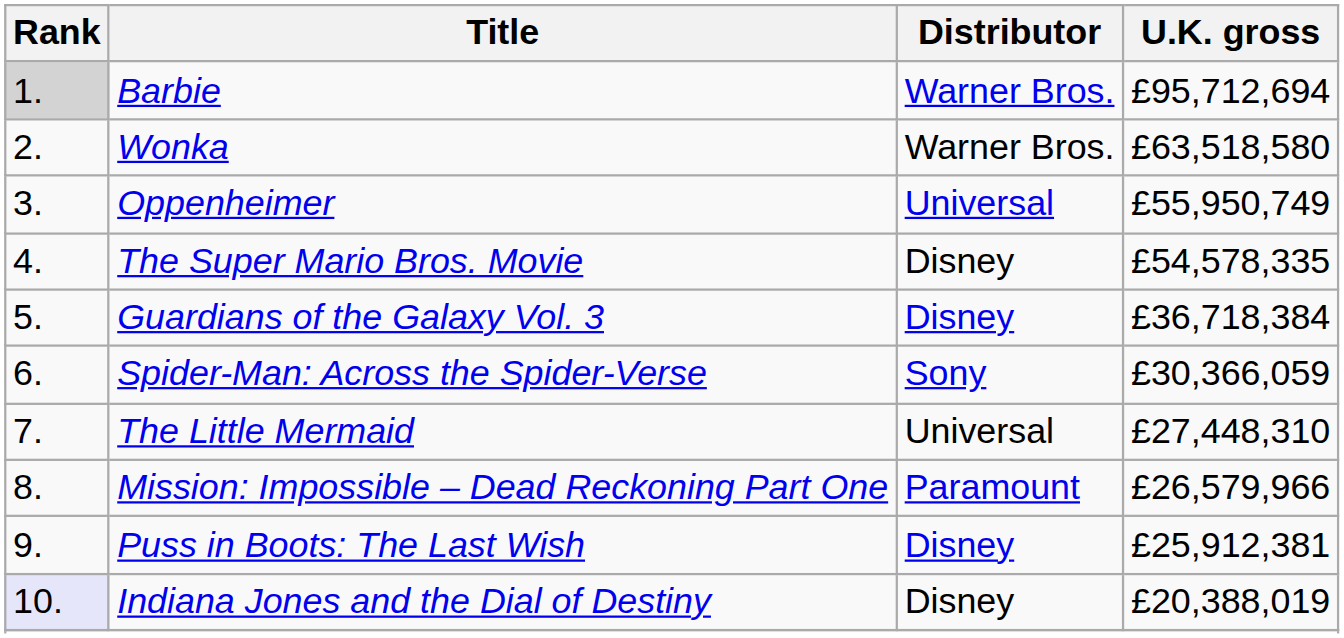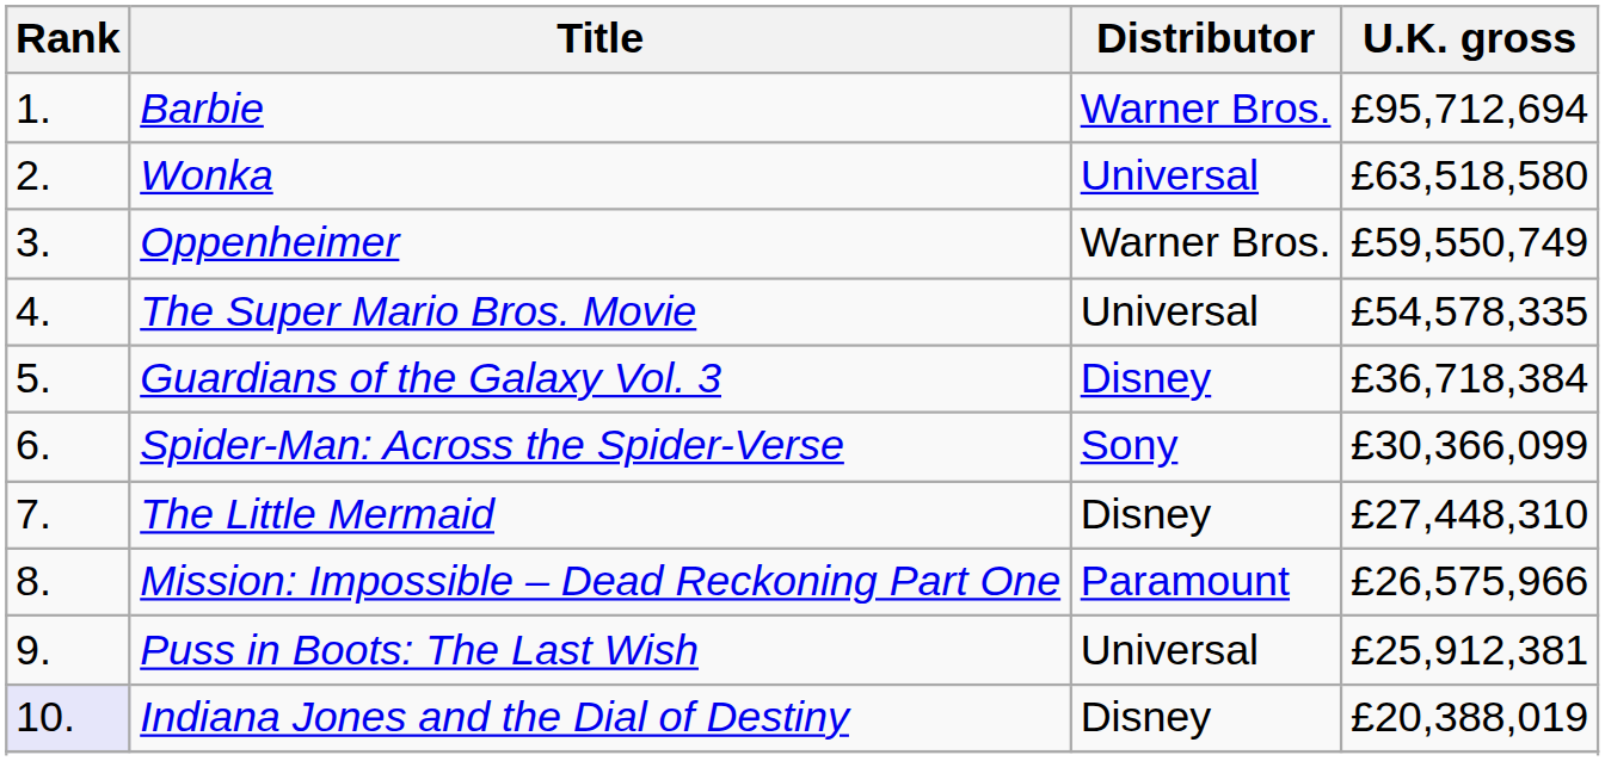Barbie | Rank: lightgrey background -> no background
Wonka | Distributor: Warner Bros. -> Universal
Oppenheimer | Distributor: Universal -> Warner Bros.
Oppenheimer | U.K. gross: £55,950,749 -> £59,550,749
The Super Mario Bros. Movie | Distributor: Disney -> Universal
Spider-Man: Across the Spider-Verse | U.K. gross: £30,366,059 -> £30,366,099
The Little Mermaid | Distributor: Universal -> Disney
Mission: Impossible – Dead Reckoning Part One | U.K. gross: £26,579,966 -> £26,575,966
Puss in Boots: The Last Wish | Distributor: Disney -> Universal
